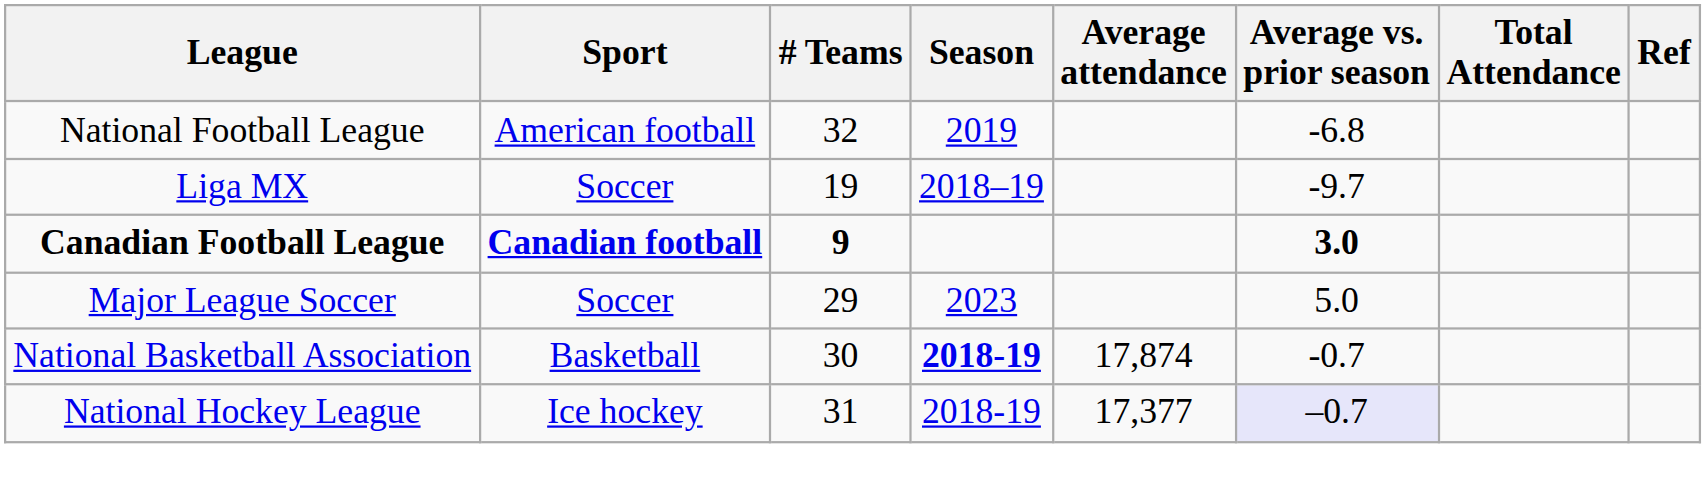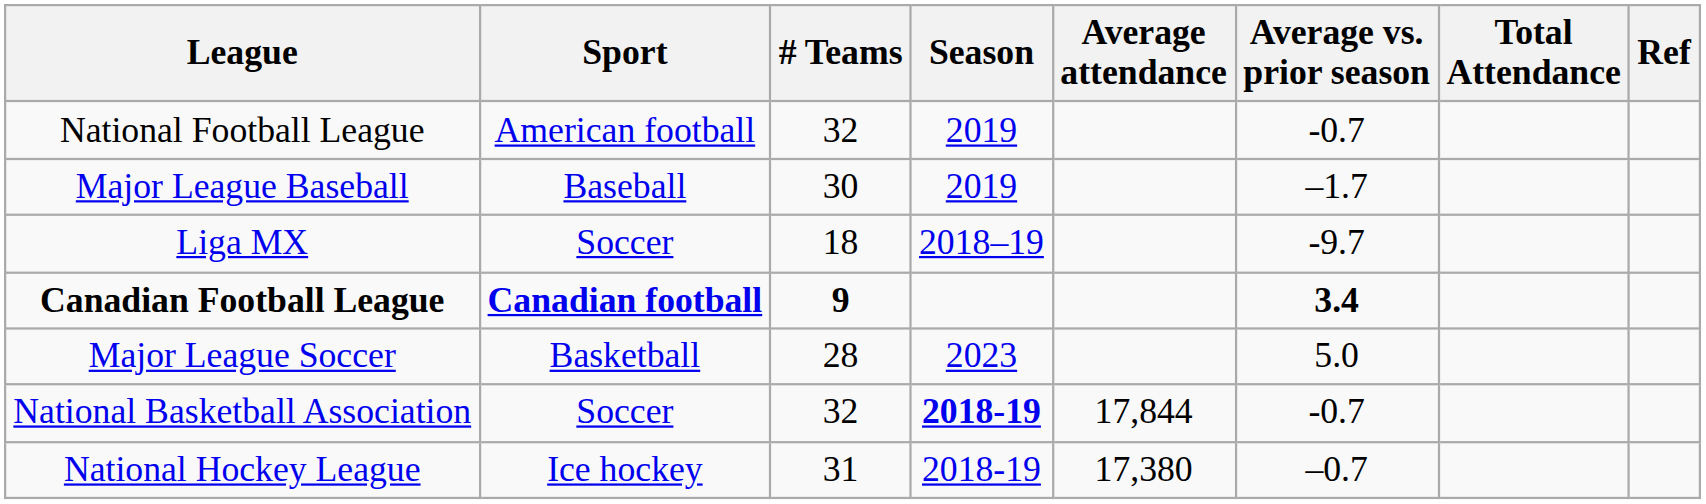National Football League | Average vs. prior season: -6.8 -> -0.7
+ row: Major League Baseball | Baseball | 30 | 2019 | –1.7
Liga MX | # Teams: 19 -> 18
Canadian Football League | Average vs. prior season: 3.0 -> 3.4
Major League Soccer | Sport: Soccer -> Basketball
Major League Soccer | # Teams: 29 -> 28
National Basketball Association | Sport: Basketball -> Soccer
National Basketball Association | # Teams: 30 -> 32
National Basketball Association | Average attendance: 17,874 -> 17,844
National Hockey League | Average attendance: 17,377 -> 17,380
National Hockey League | Average vs. prior season: lavender background -> no background
